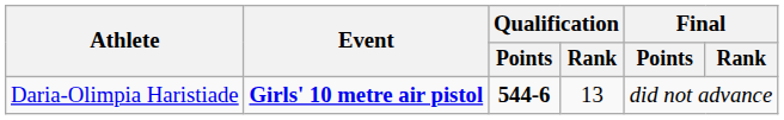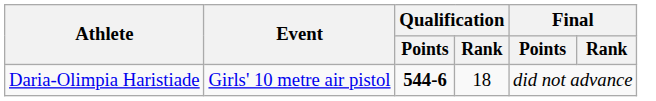Daria-Olimpia Haristiade | Event: bold -> normal
Daria-Olimpia Haristiade | Qualification / Rank: 13 -> 18
